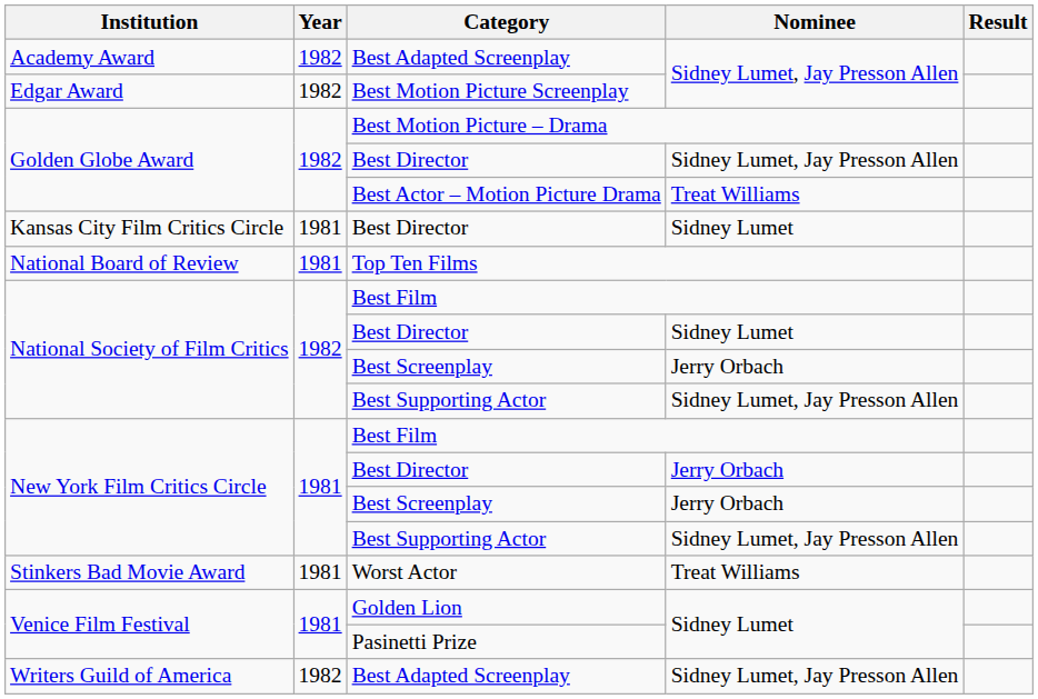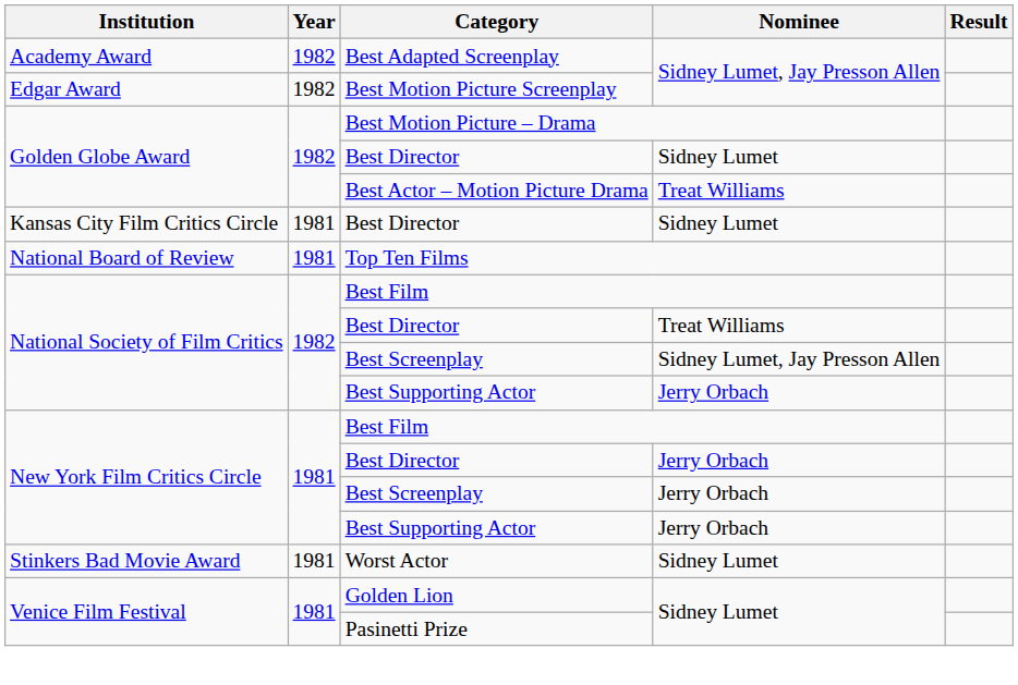Golden Globe Award / Best Director | Nominee: Sidney Lumet, Jay Presson Allen -> Sidney Lumet
National Society of Film Critics / Best Director | Nominee: Sidney Lumet -> Treat Williams
National Society of Film Critics / Best Screenplay | Nominee: Jerry Orbach -> Sidney Lumet, Jay Presson Allen
National Society of Film Critics / Best Supporting Actor | Nominee: Sidney Lumet, Jay Presson Allen -> Jerry Orbach
New York Film Critics Circle / Best Supporting Actor | Nominee: Sidney Lumet, Jay Presson Allen -> Jerry Orbach
Worst Actor | Nominee: Treat Williams -> Sidney Lumet
- row: Writers Guild of America | 1982 | Best Adapted Screenplay | Sidney Lumet, Jay Presson Allen
